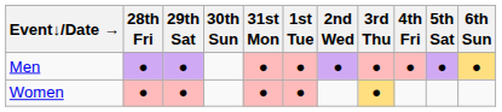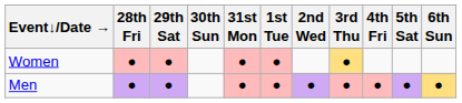rows swapped: Men <-> Women
